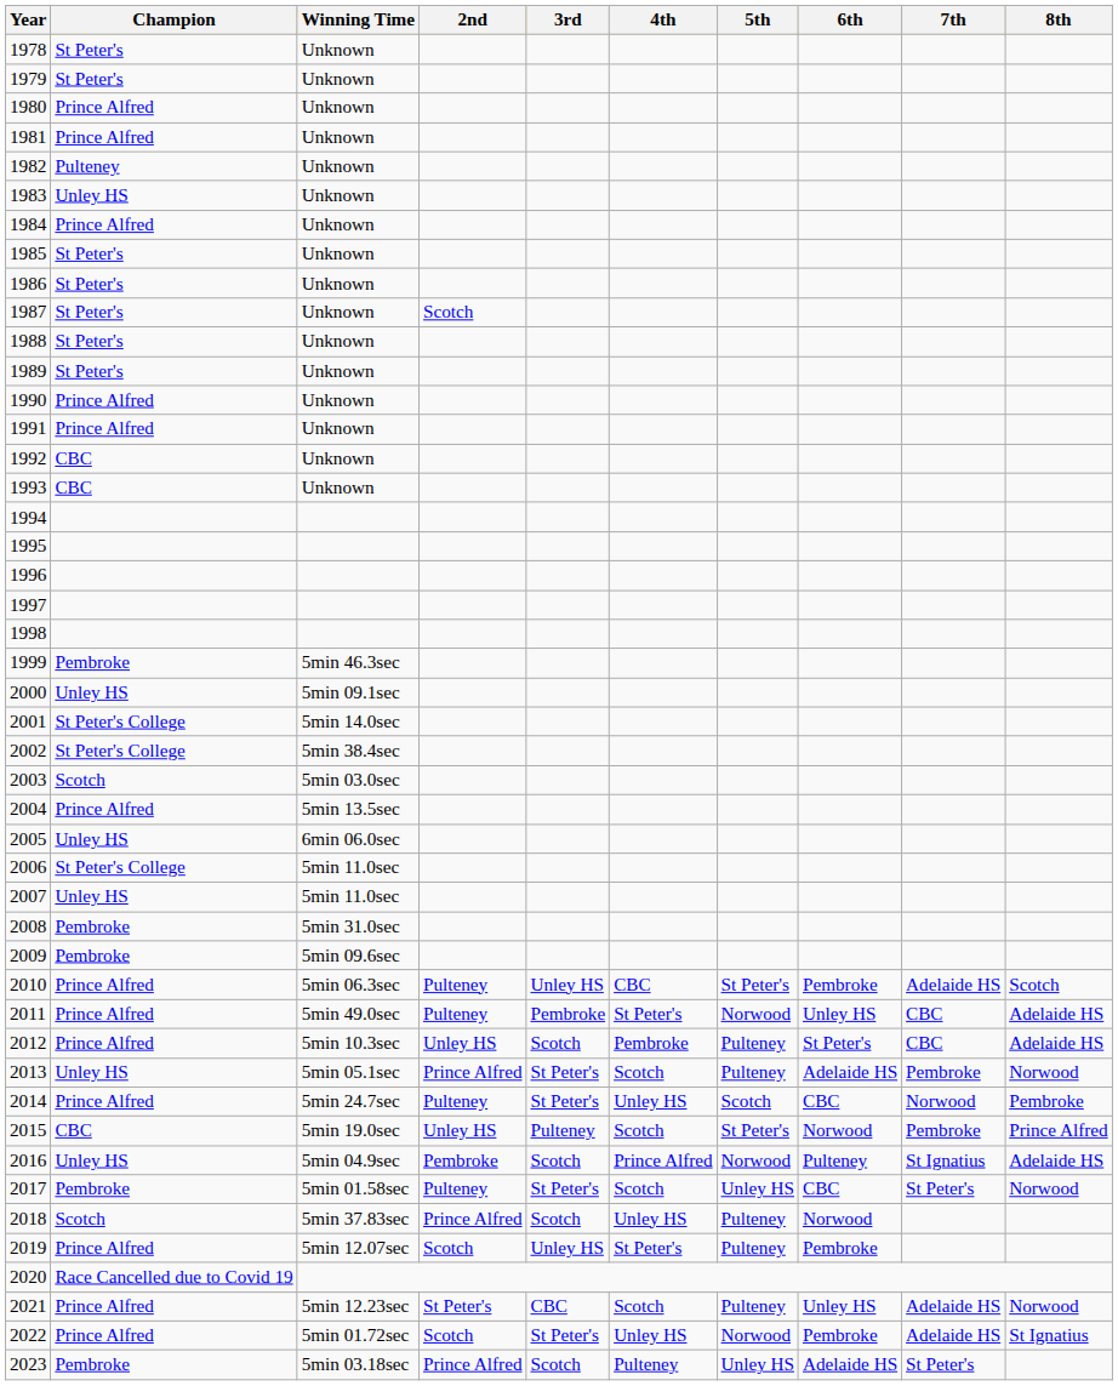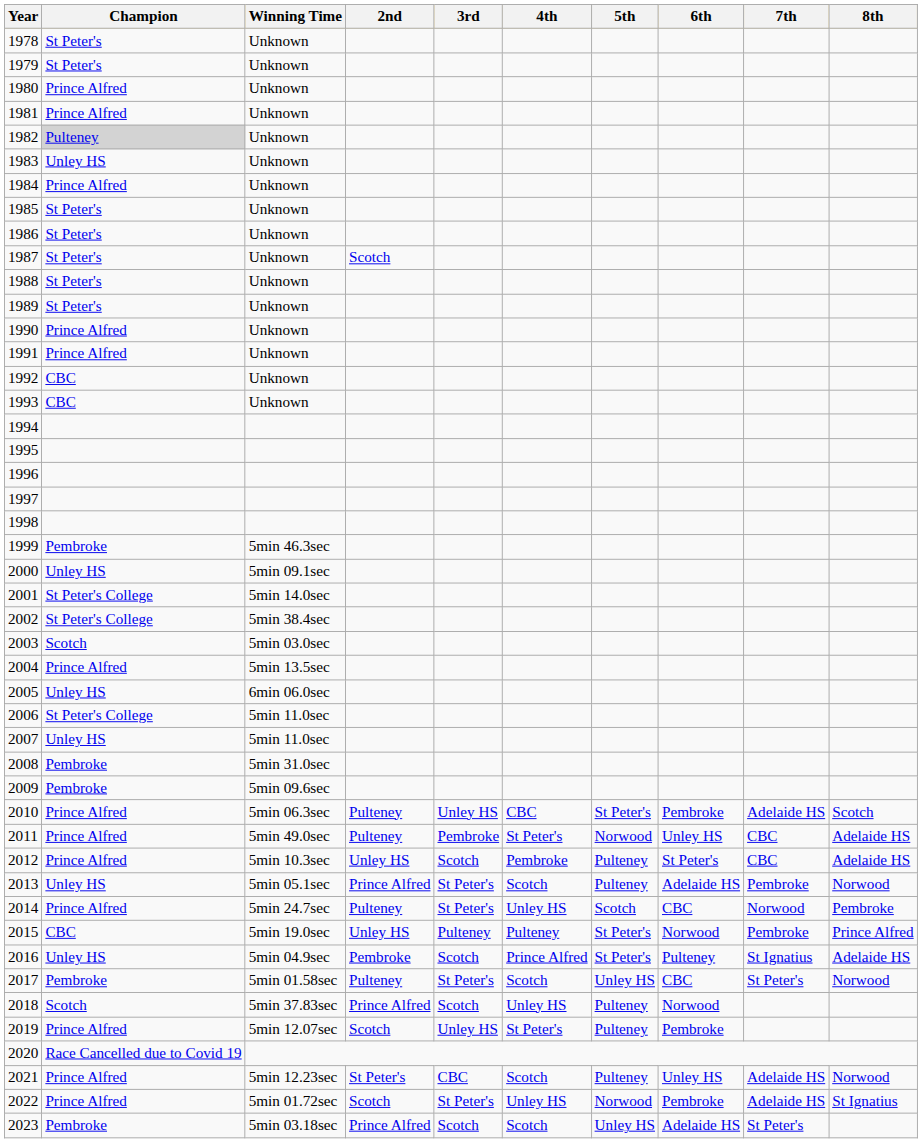1982 | Champion: no background -> lightgrey background
2015 | 4th: Scotch -> Pulteney
2016 | 5th: Norwood -> St Peter's
2023 | 4th: Pulteney -> Scotch
